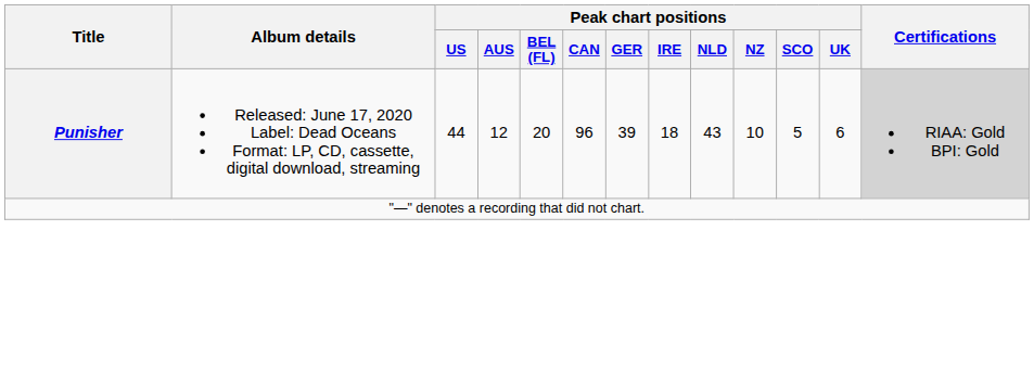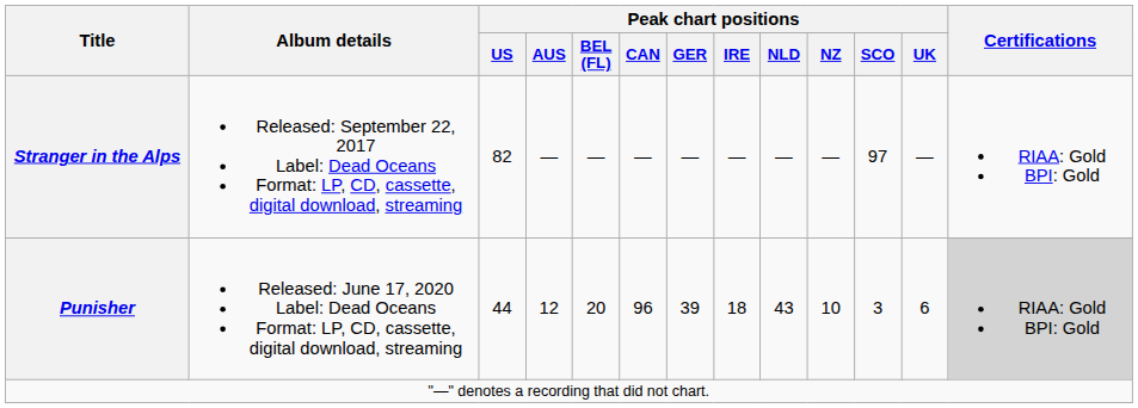+ row: Stranger in the Alps | Released: September 22, 2017 Label: Dead Oceans Format: LP, CD, cassette, digital download, streaming | 82 | — | — | — | — | — | — | — | 97 | — | RIAA: Gold BPI: Gold
Punisher | Peak chart positions / SCO: 5 -> 3
